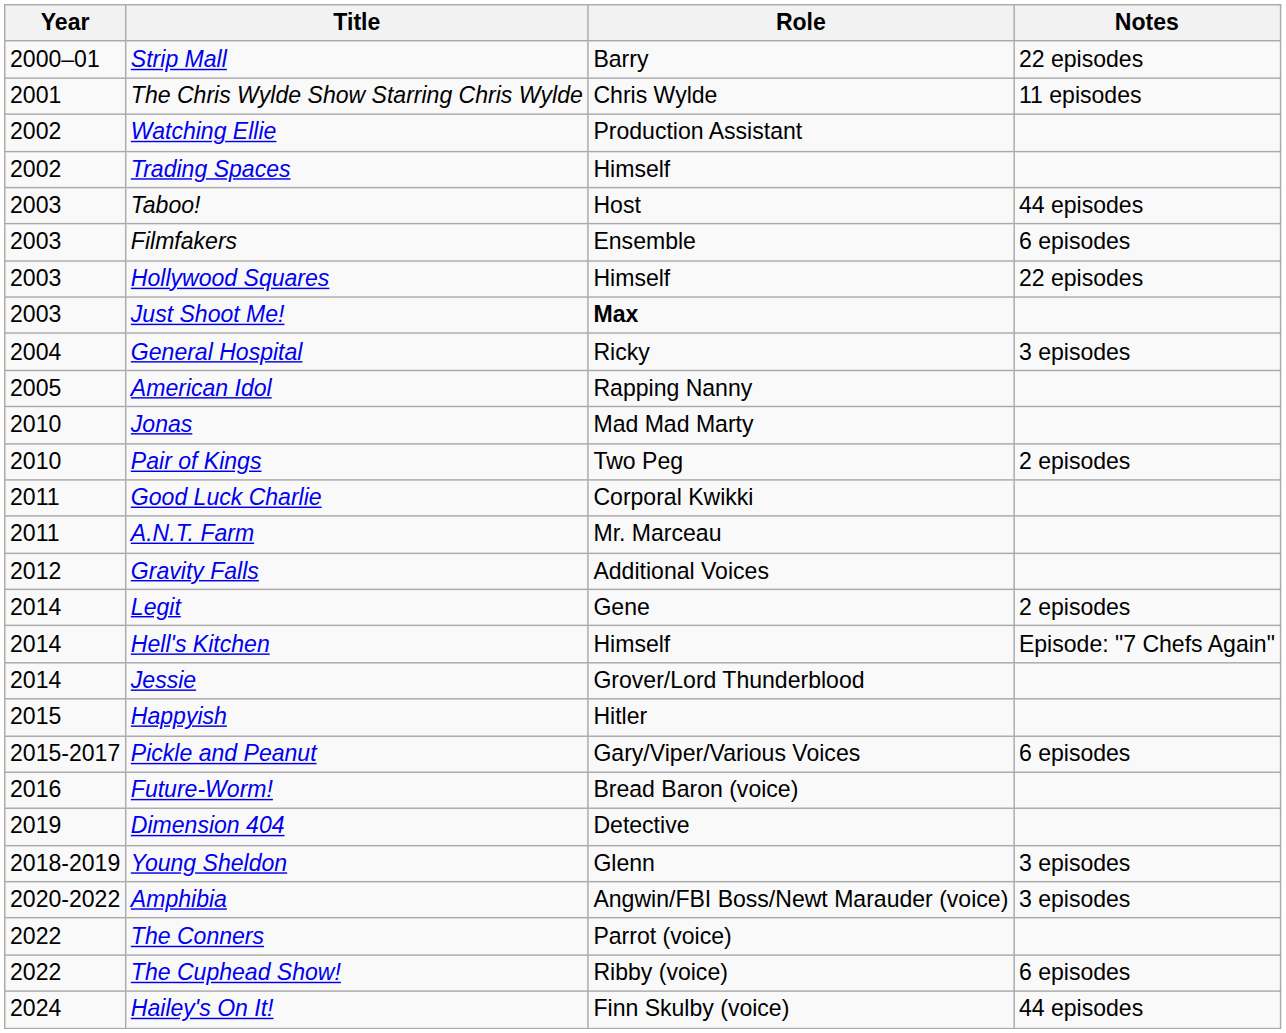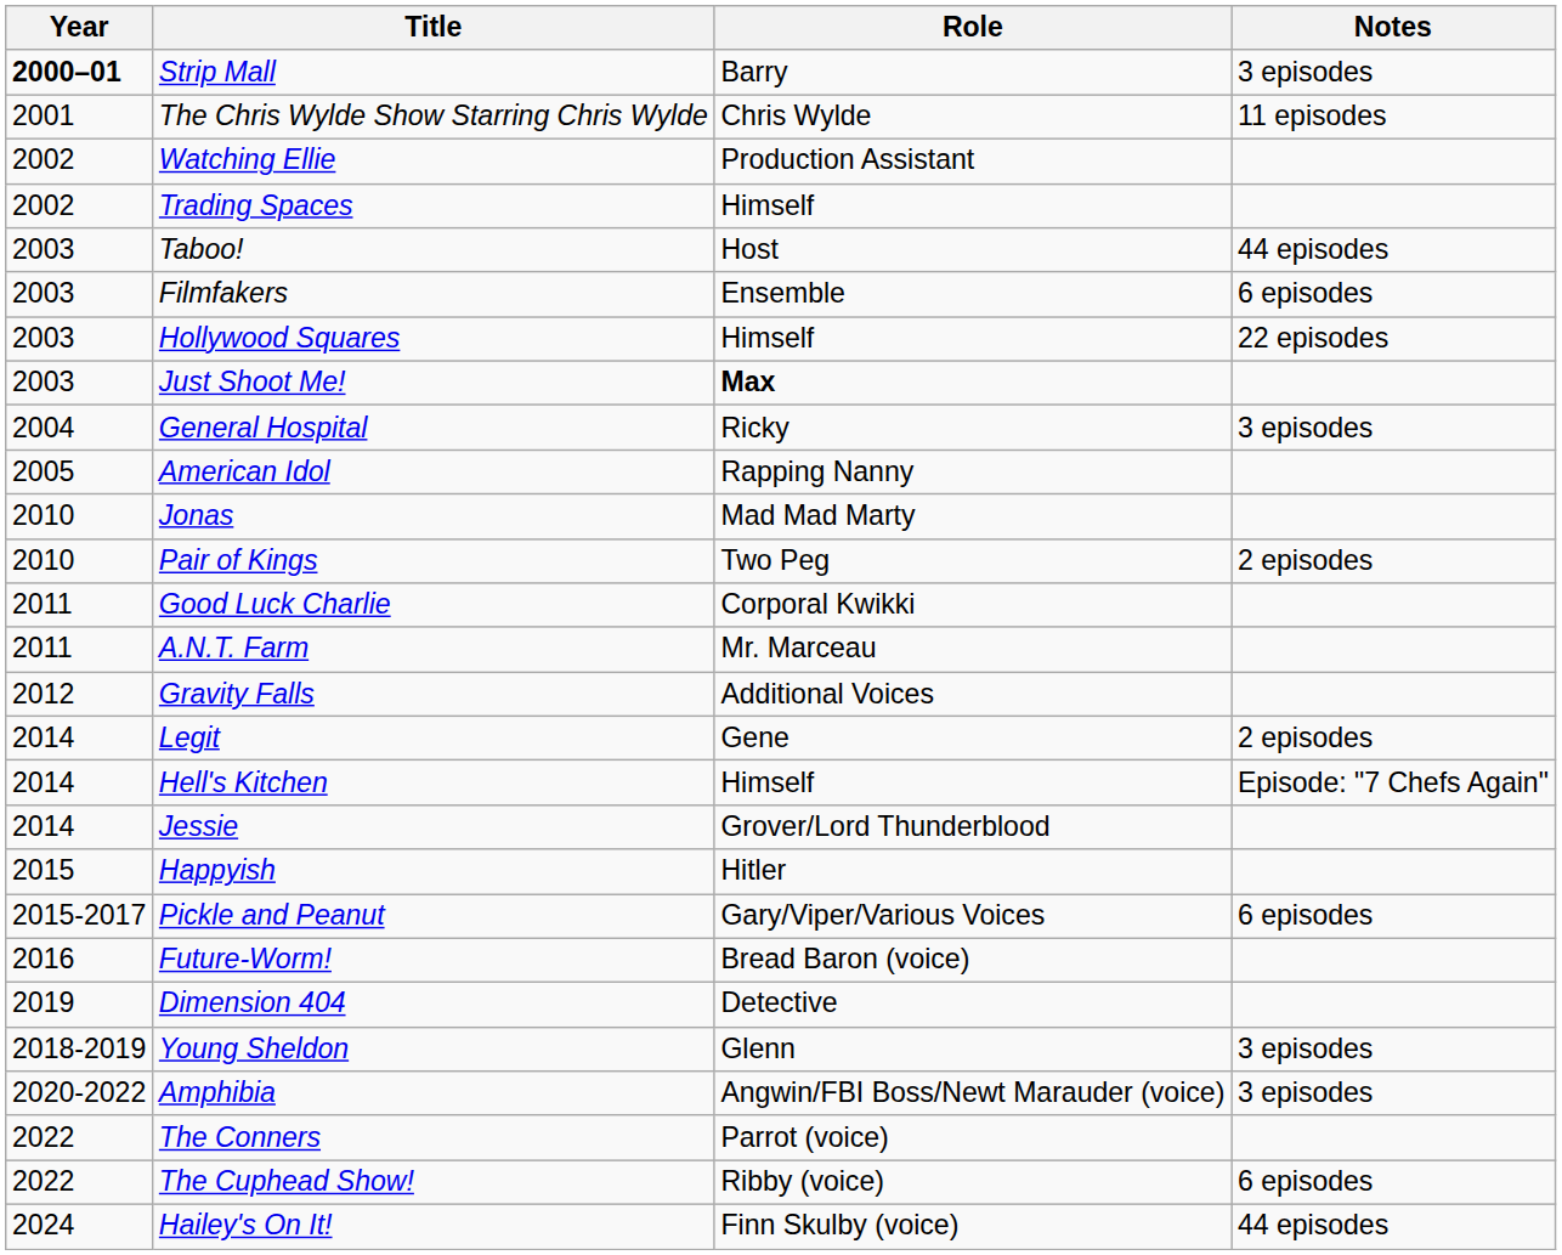Strip Mall | Year: normal -> bold
Strip Mall | Notes: 22 episodes -> 3 episodes
